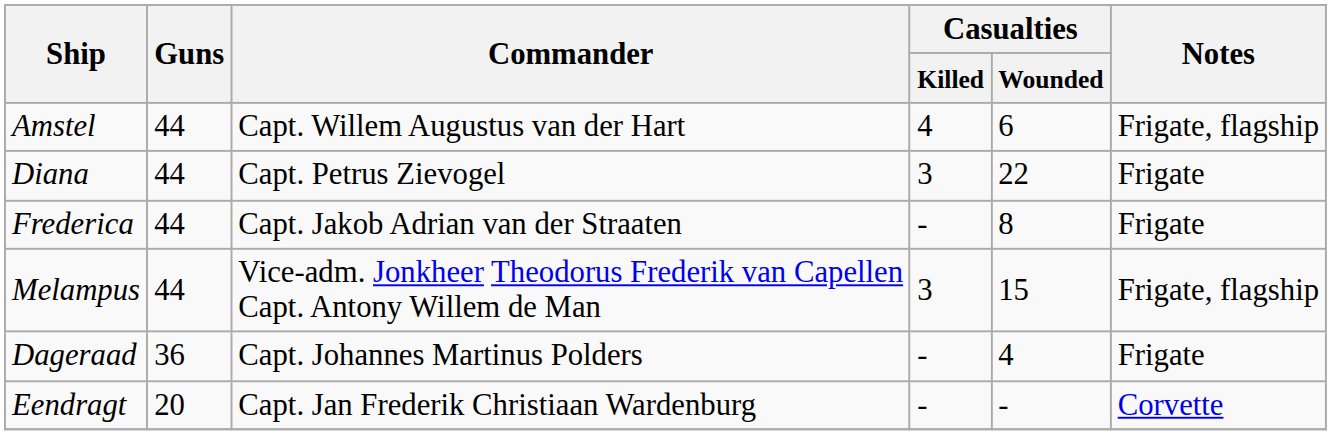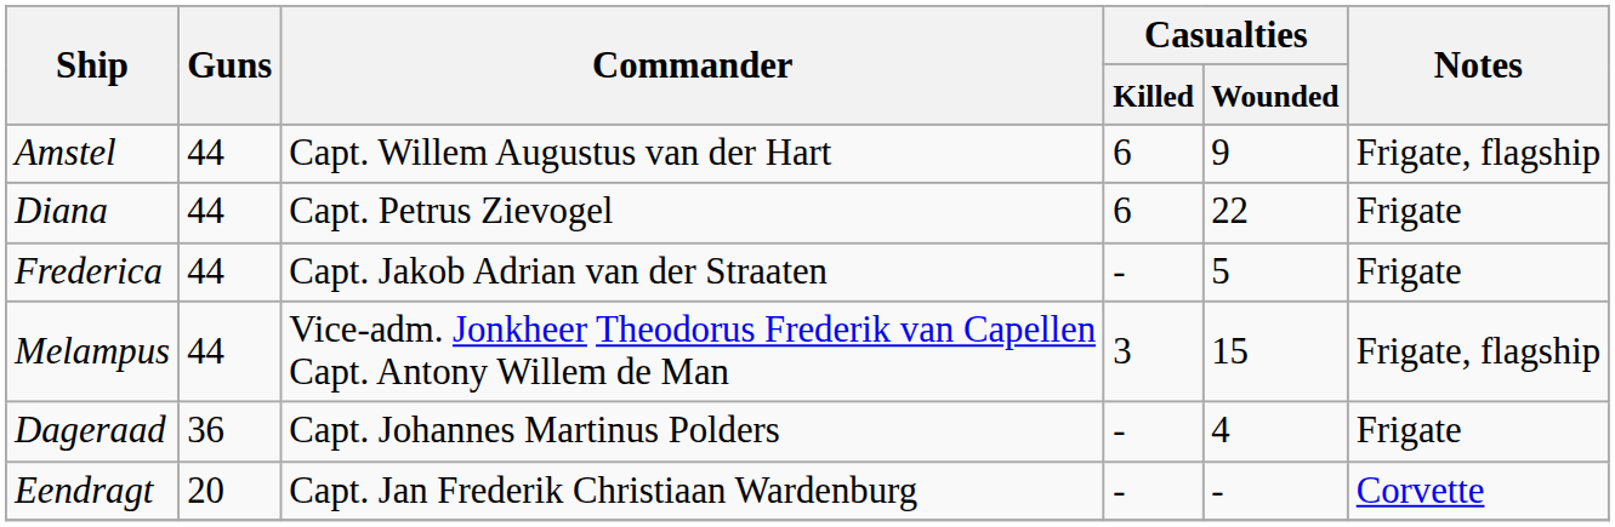Amstel | Casualties / Killed: 4 -> 6
Amstel | Casualties / Wounded: 6 -> 9
Diana | Casualties / Killed: 3 -> 6
Frederica | Casualties / Wounded: 8 -> 5
